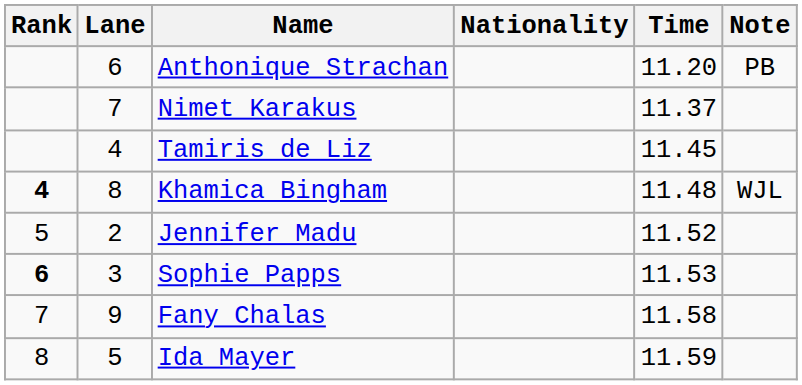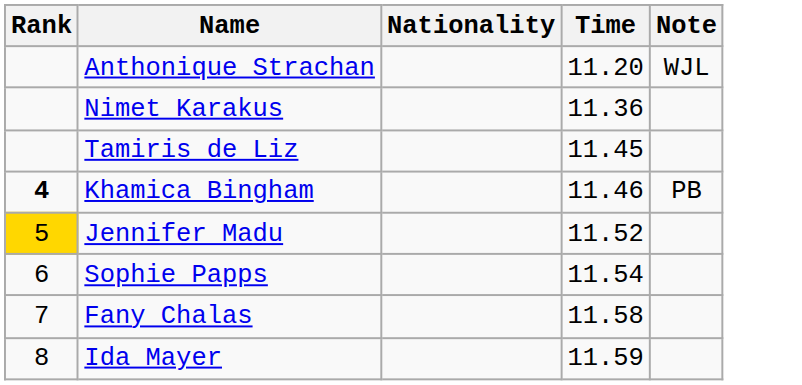- column: Lane | 6 | 7 | 4 | 8 | 2 | 3 | 9 | 5
Anthonique Strachan | Note: PB -> WJL
Nimet Karakus | Time: 11.37 -> 11.36
Khamica Bingham | Time: 11.48 -> 11.46
Khamica Bingham | Note: WJL -> PB
Jennifer Madu | Rank: no background -> gold background
Sophie Papps | Rank: bold -> normal
Sophie Papps | Time: 11.53 -> 11.54
